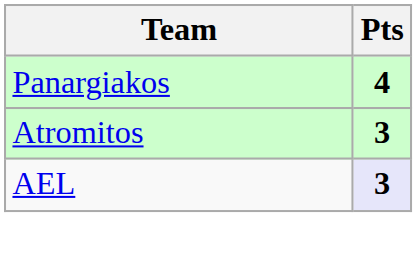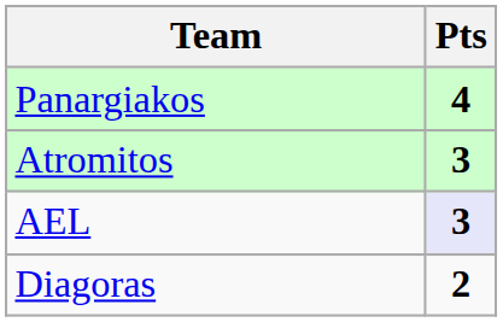+ row: Diagoras | 2
